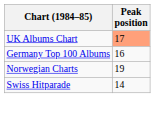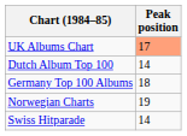+ row: Dutch Album Top 100 | 14
Germany Top 100 Albums | Peak position: 16 -> 18
